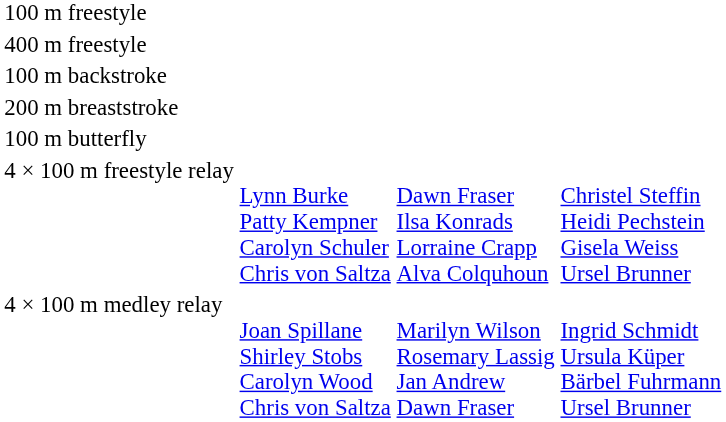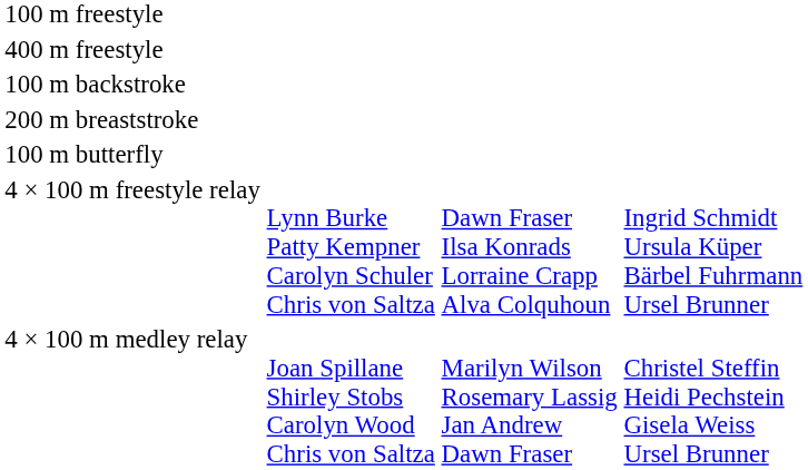4 × 100 m freestyle relay | column 4: Christel Steffin Heidi Pechstein Gisela Weiss Ursel Brunner -> Ingrid Schmidt Ursula Küper Bärbel Fuhrmann Ursel Brunner
4 × 100 m medley relay | column 4: Ingrid Schmidt Ursula Küper Bärbel Fuhrmann Ursel Brunner -> Christel Steffin Heidi Pechstein Gisela Weiss Ursel Brunner
